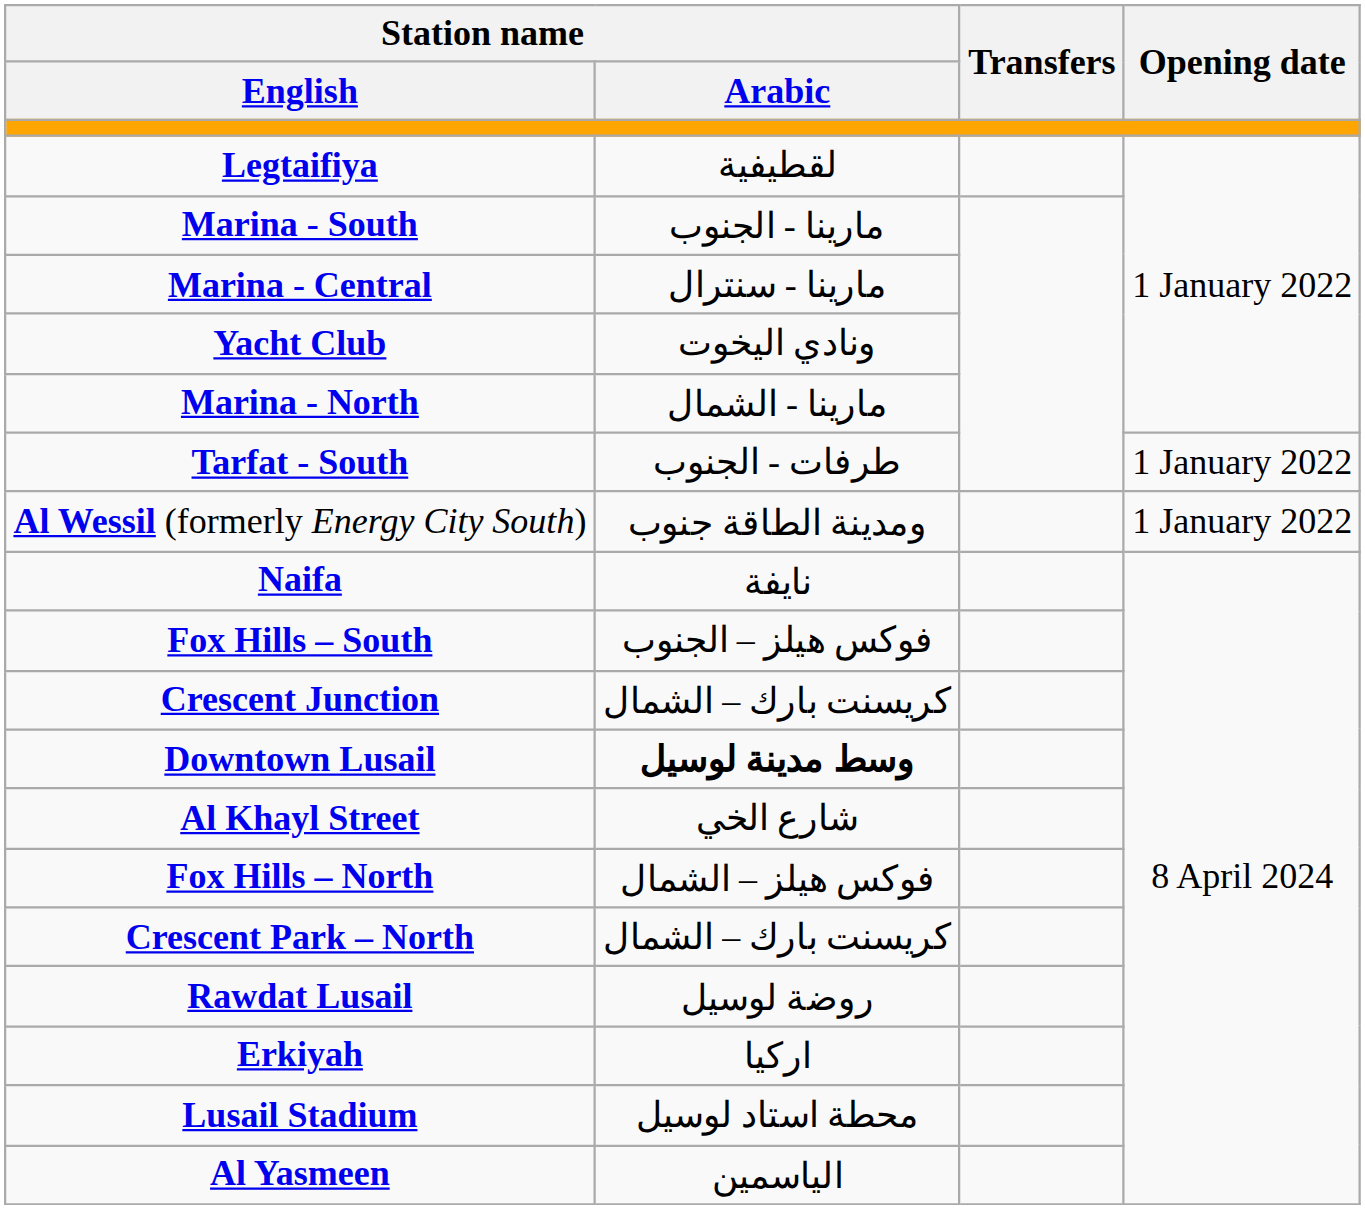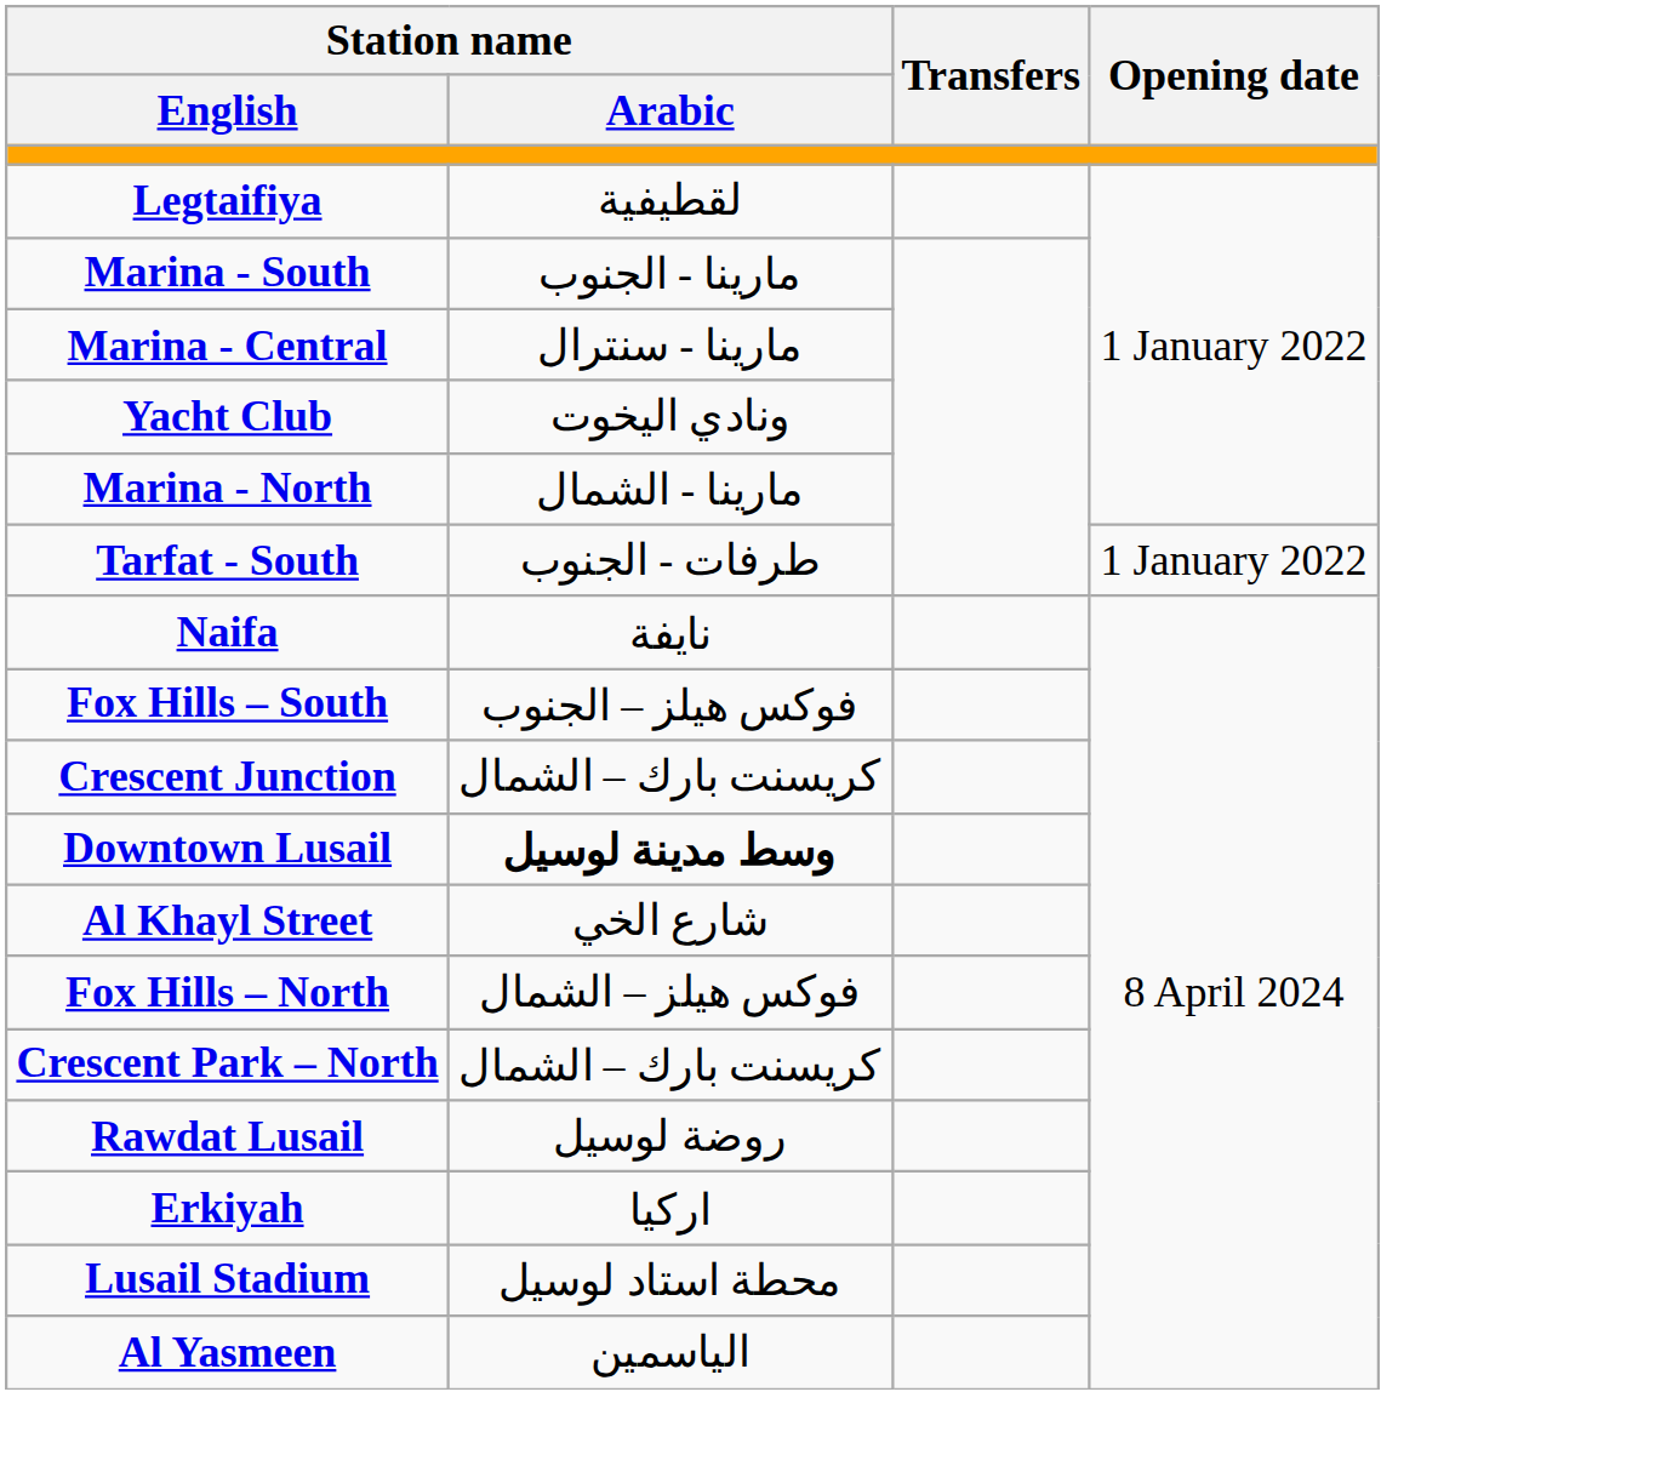- row: Al Wessil (formerly Energy City South) | ومدينة الطاقة جنوب | 1 January 2022
